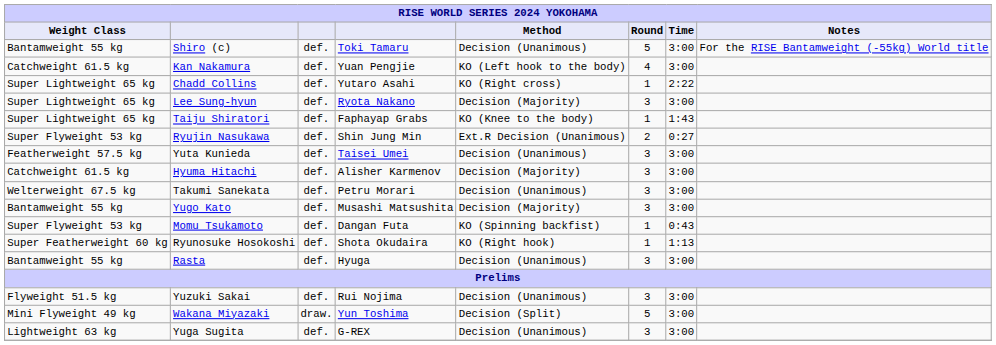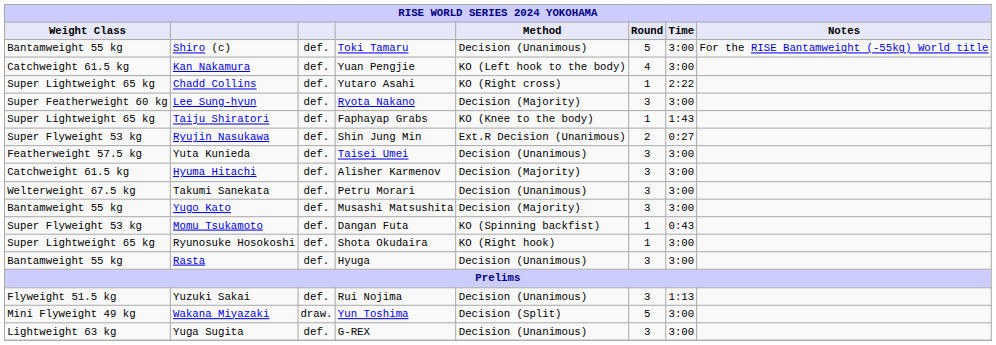Lee Sung-hyun | Weight Class: Super Lightweight 65 kg -> Super Featherweight 60 kg
Ryunosuke Hosokoshi | Weight Class: Super Featherweight 60 kg -> Super Lightweight 65 kg
Ryunosuke Hosokoshi | Time: 1:13 -> 3:00
Yuzuki Sakai | Time: 3:00 -> 1:13
